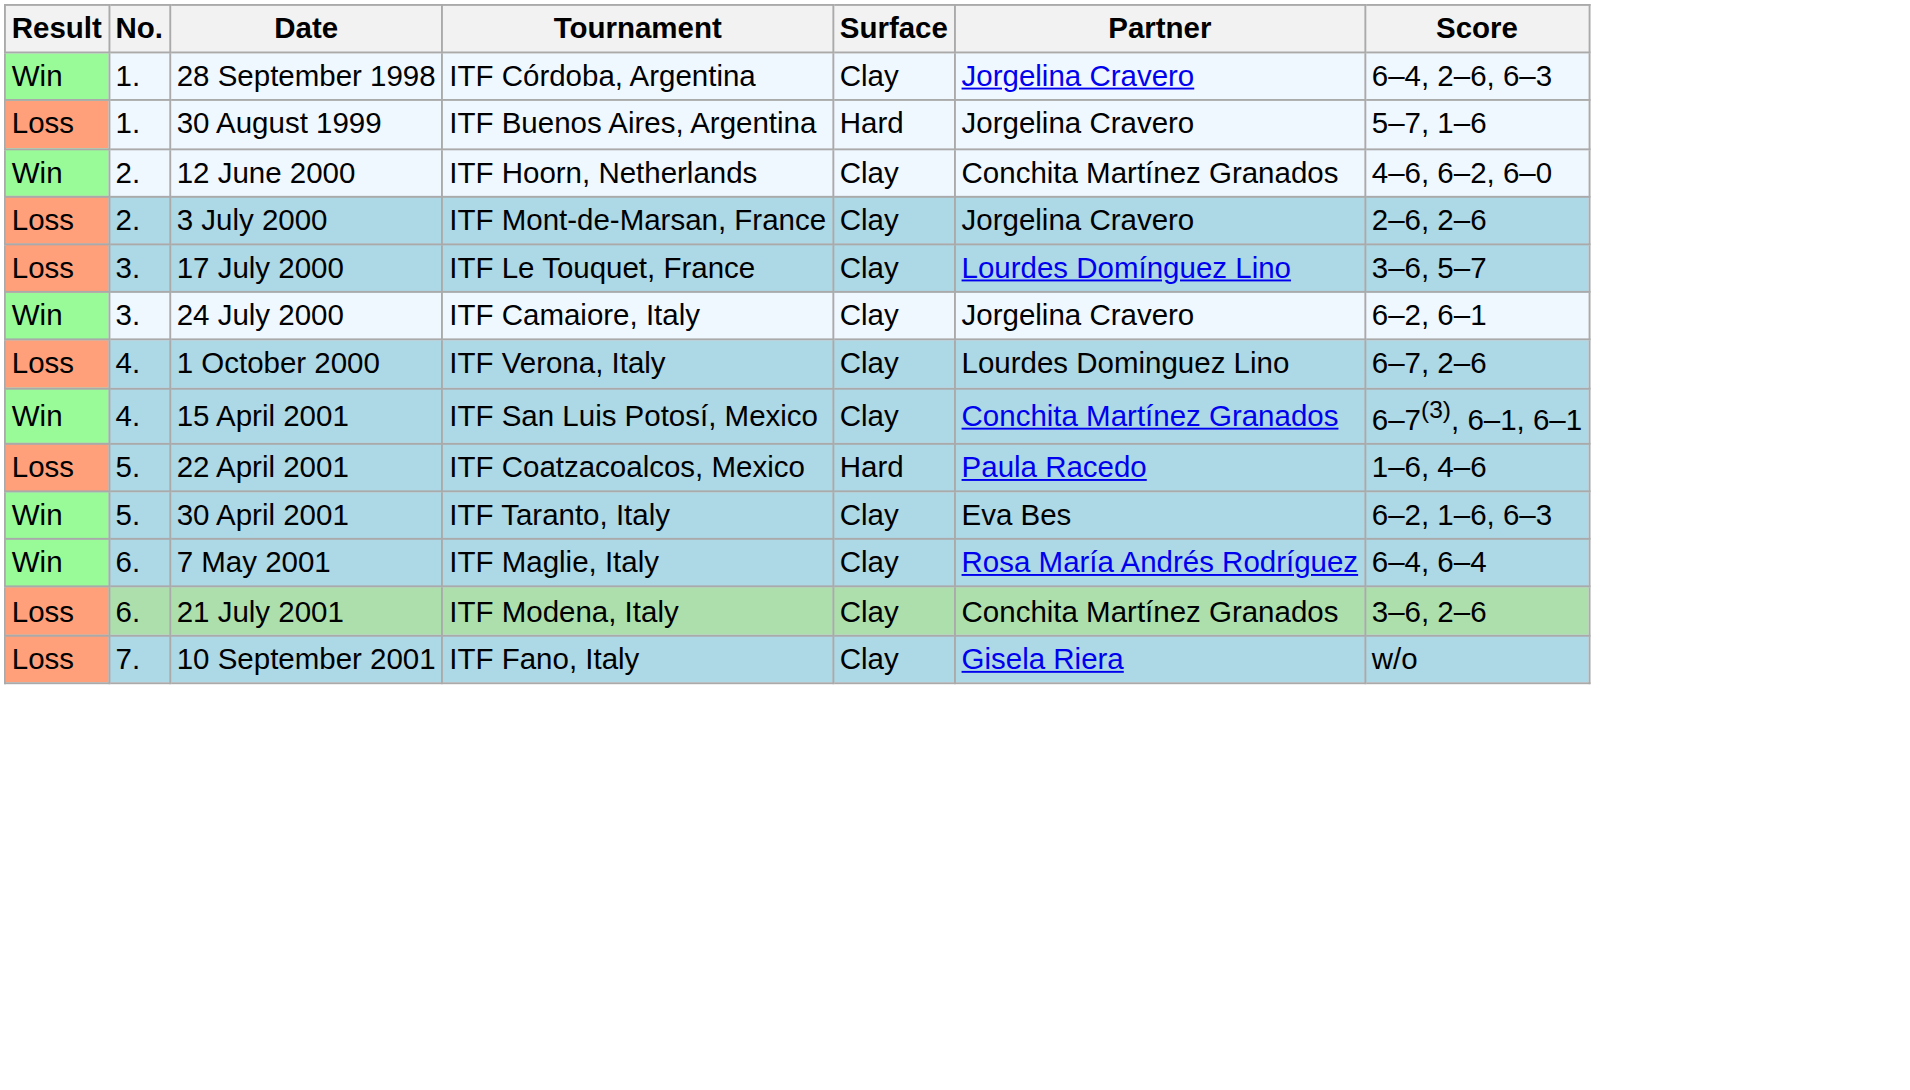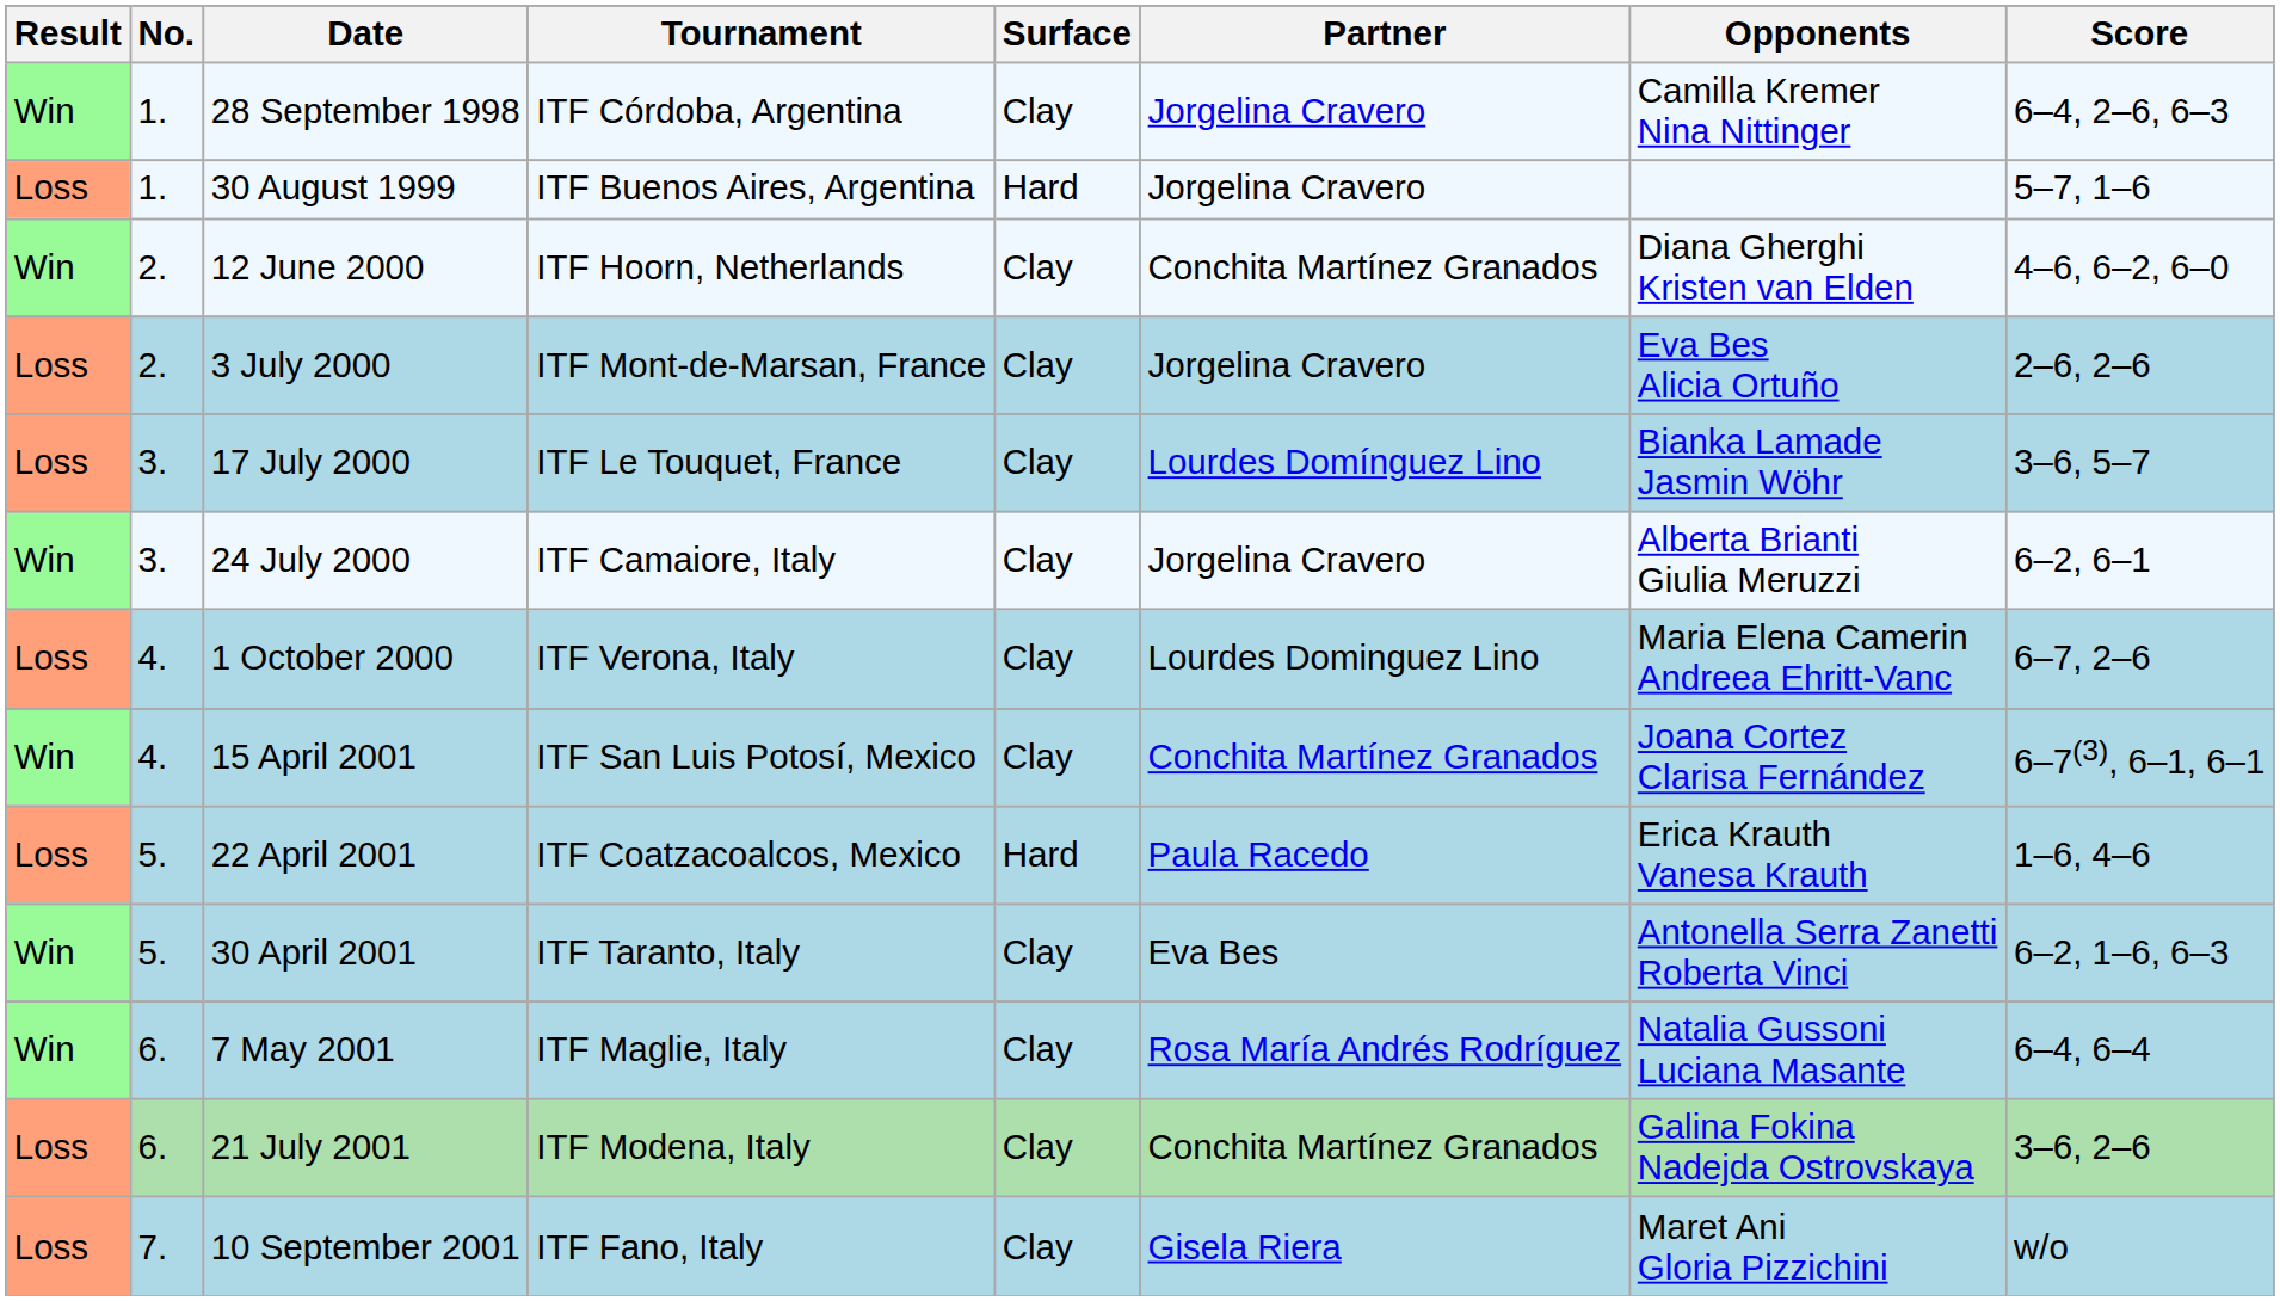+ column: Opponents | Camilla Kremer Nina Nittinger | Diana Gherghi Kristen van Elden | Eva Bes Alicia Ortuño | Bianka Lamade Jasmin Wöhr | Alberta Brianti Giulia Meruzzi | Maria Elena Camerin Andreea Ehritt-Vanc | Joana Cortez Clarisa Fernández | Erica Krauth Vanesa Krauth | Antonella Serra Zanetti Roberta Vinci | Natalia Gussoni Luciana Masante | Galina Fokina Nadejda Ostrovskaya | Maret Ani Gloria Pizzichini
